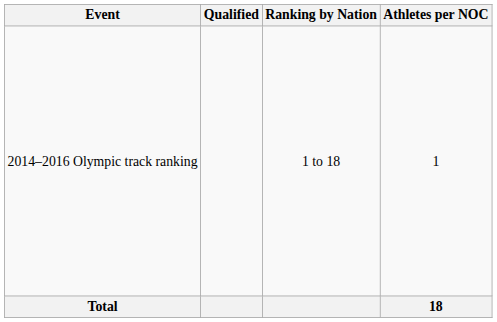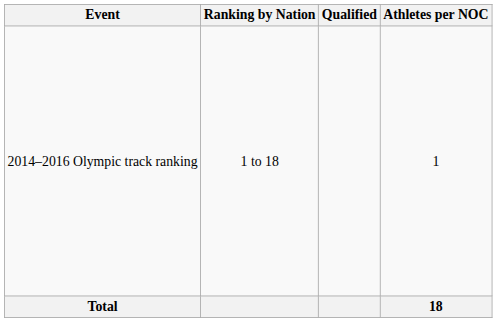columns swapped: Ranking by Nation <-> Qualified
